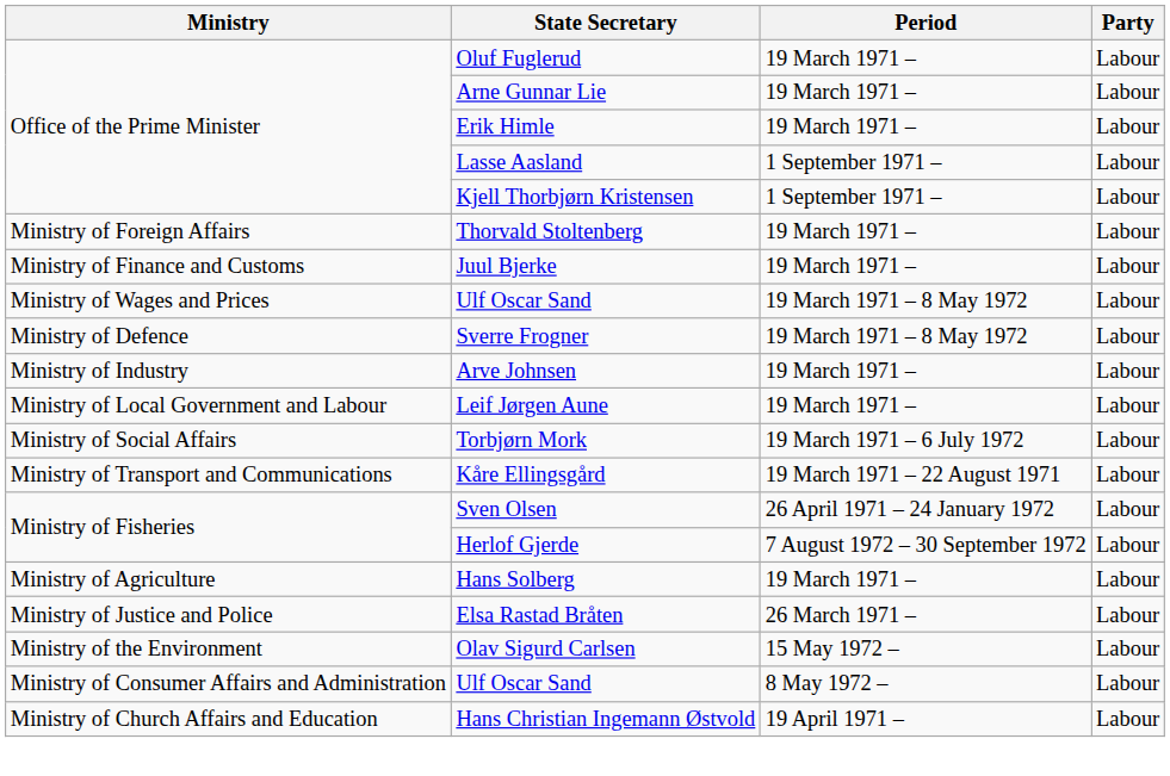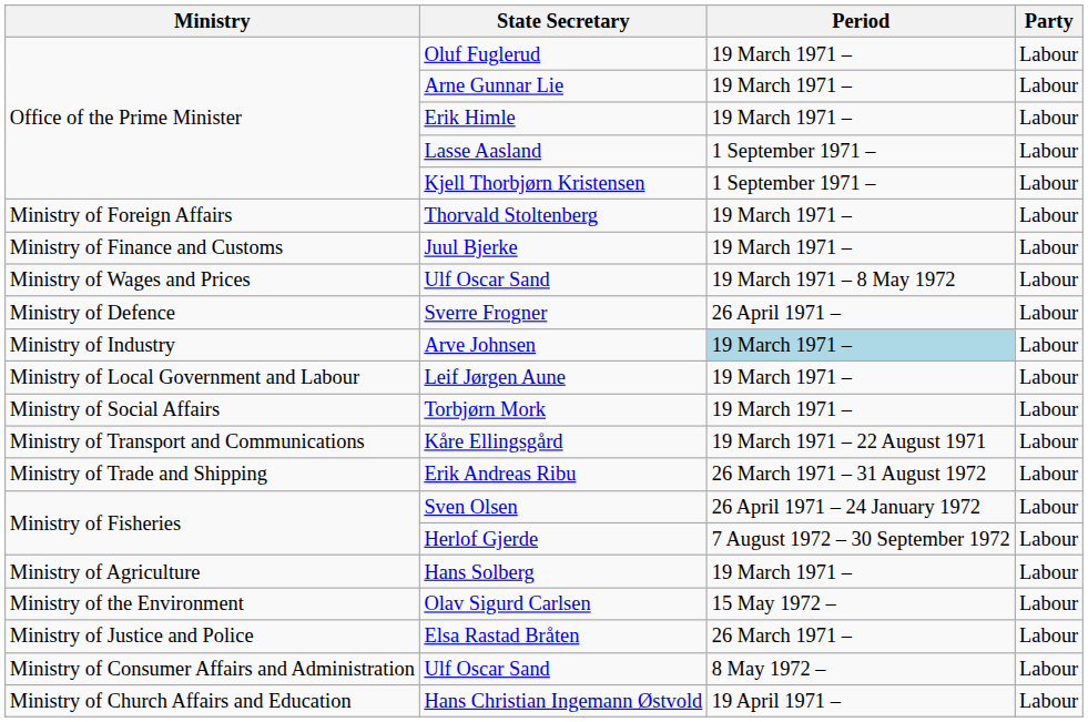Sverre Frogner | Period: 19 March 1971 – 8 May 1972 -> 26 April 1971 –
Arve Johnsen | Period: no background -> lightblue background
Torbjørn Mork | Period: 19 March 1971 – 6 July 1972 -> 19 March 1971 –
+ row: Ministry of Trade and Shipping | Erik Andreas Ribu | 26 March 1971 – 31 August 1972 | Labour
rows swapped: Olav Sigurd Carlsen <-> Elsa Rastad Bråten
